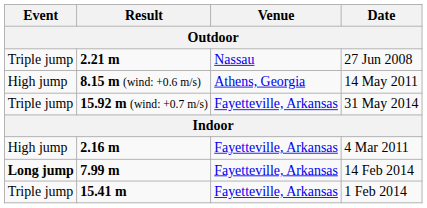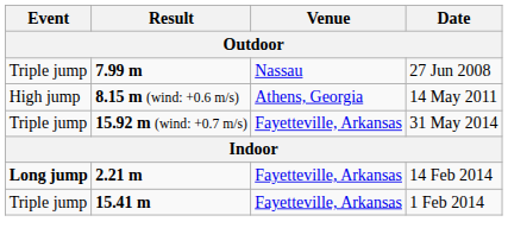27 Jun 2008 | Result: 2.21 m -> 7.99 m
- row: High jump | 2.16 m | Fayetteville, Arkansas | 4 Mar 2011
14 Feb 2014 | Result: 7.99 m -> 2.21 m
